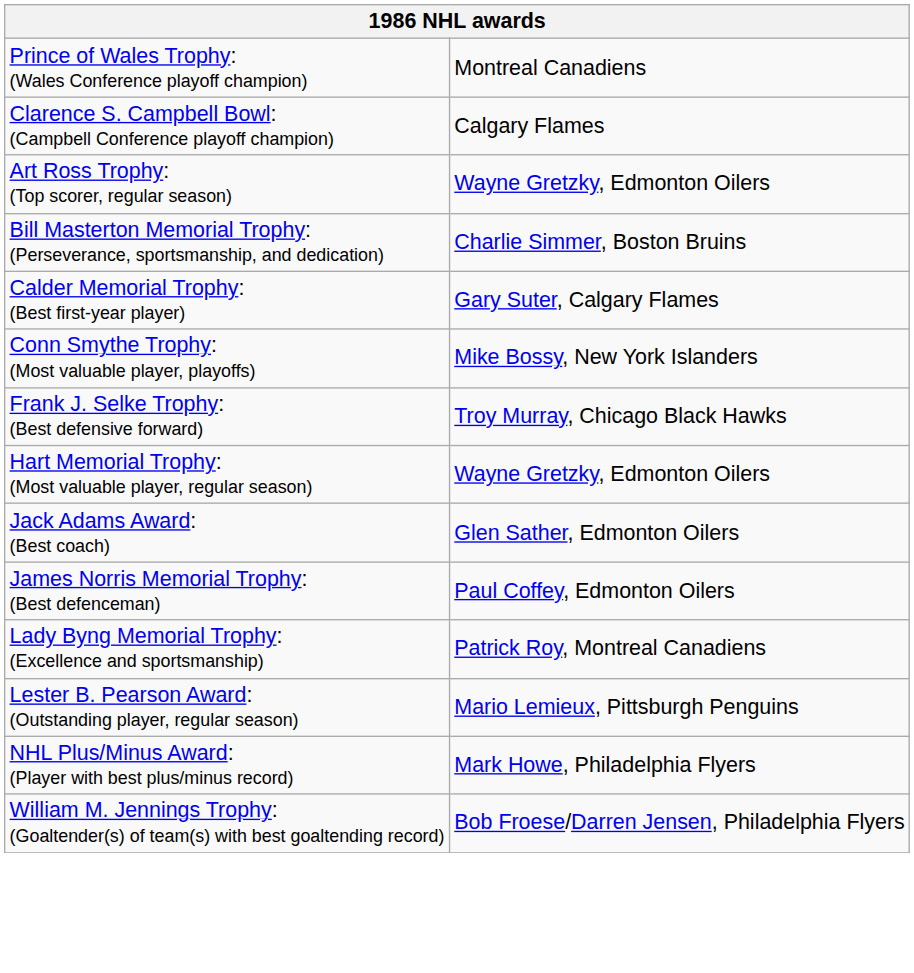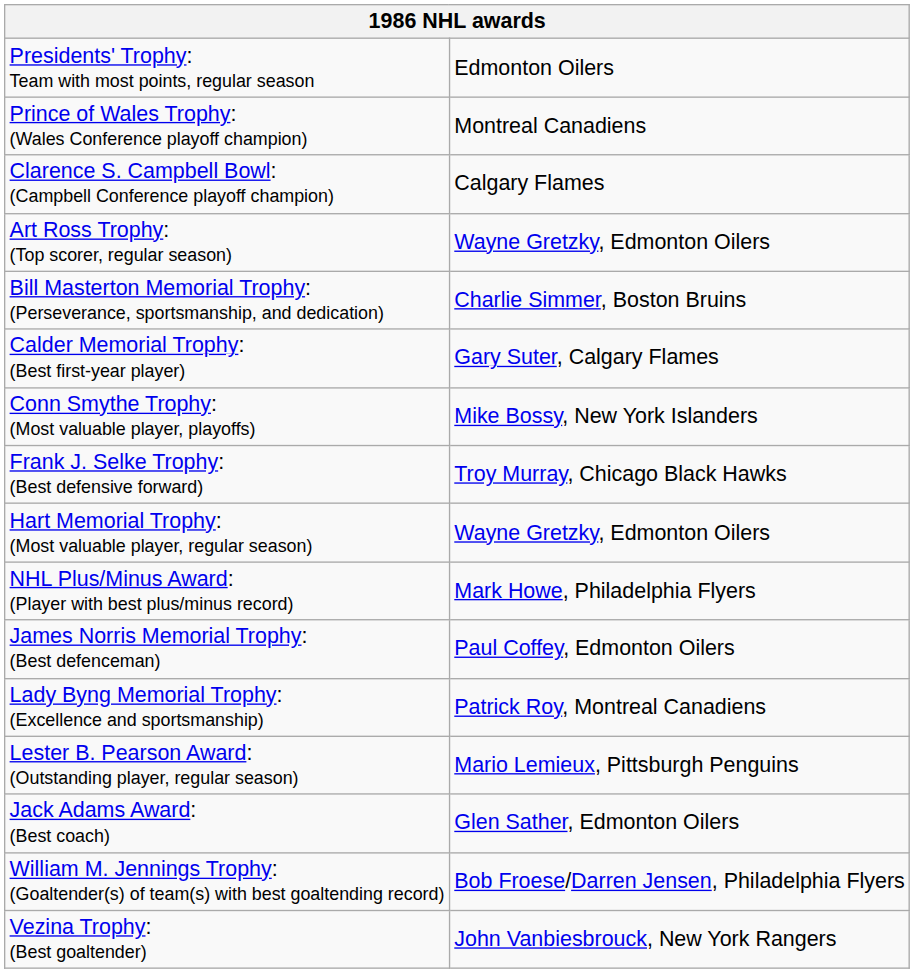+ row: Presidents' Trophy: Team with most points, regular season | Edmonton Oilers
rows swapped: Jack Adams Award: (Best coach) <-> NHL Plus/Minus Award: (Player with best plus/minus record)
+ row: Vezina Trophy: (Best goaltender) | John Vanbiesbrouck, New York Rangers
